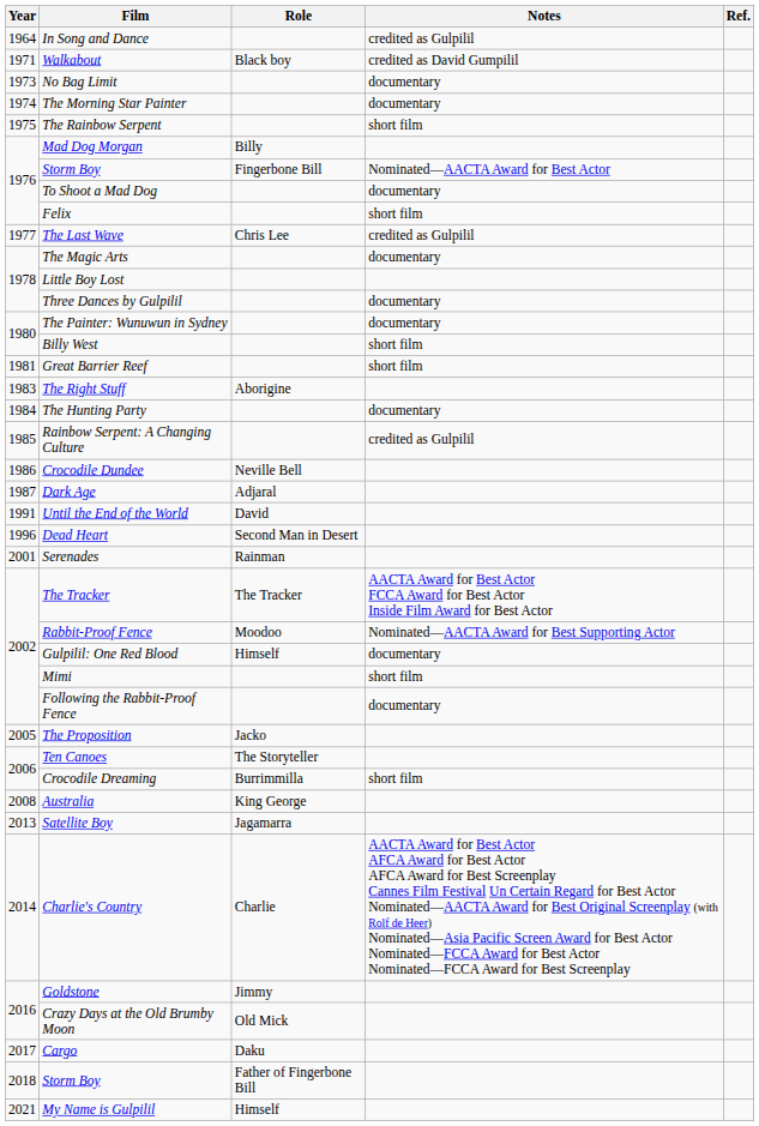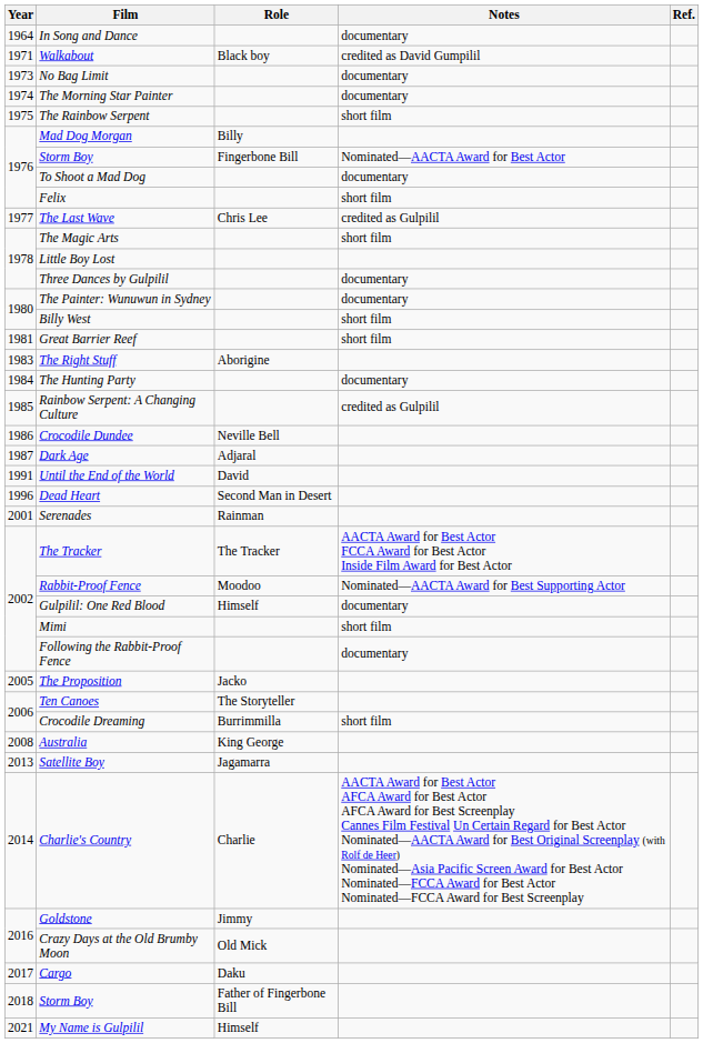In Song and Dance | Notes: credited as Gulpilil -> documentary
The Magic Arts | Notes: documentary -> short film
